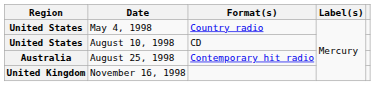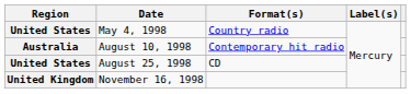August 10, 1998 | Region: United States -> Australia
August 10, 1998 | Format(s): CD -> Contemporary hit radio
August 25, 1998 | Region: Australia -> United States
August 25, 1998 | Format(s): Contemporary hit radio -> CD
